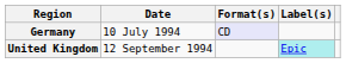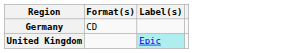- column: Date | 10 July 1994 | 12 September 1994
Germany | Format(s): lavender background -> no background
